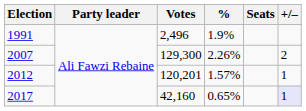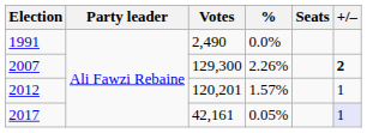1991 | Votes: 2,496 -> 2,490
1991 | %: 1.9% -> 0.0%
2007 | +/–: normal -> bold
2017 | Votes: 42,160 -> 42,161
2017 | %: 0.65% -> 0.05%
